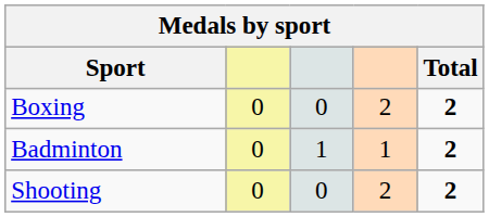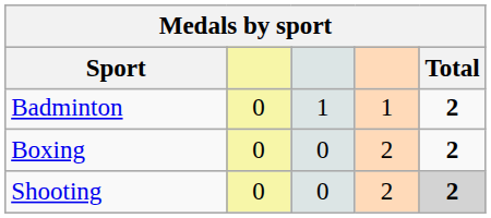rows swapped: Badminton <-> Boxing
Shooting | Total: no background -> lightgrey background
